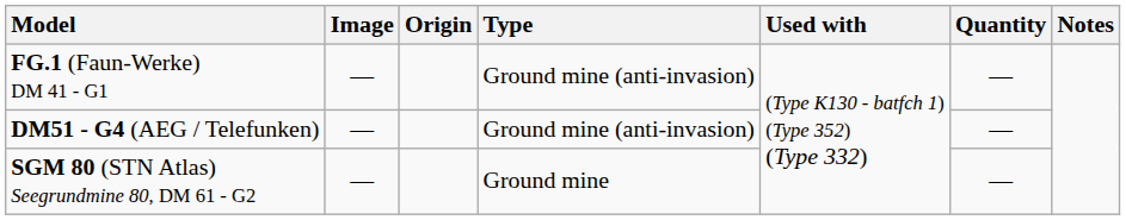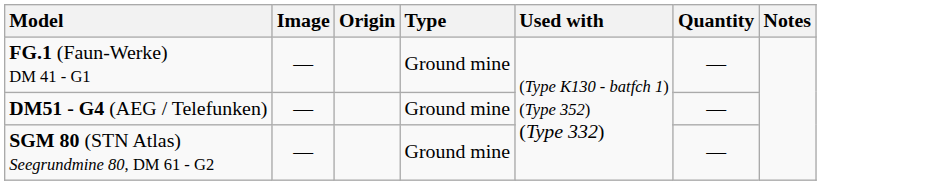FG.1 (Faun-Werke) DM 41 - G1 | Type: Ground mine (anti-invasion) -> Ground mine
DM51 - G4 (AEG / Telefunken) | Type: Ground mine (anti-invasion) -> Ground mine
